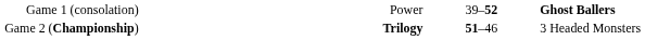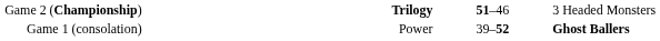rows swapped: Game 1 (consolation) <-> Game 2 (Championship)
